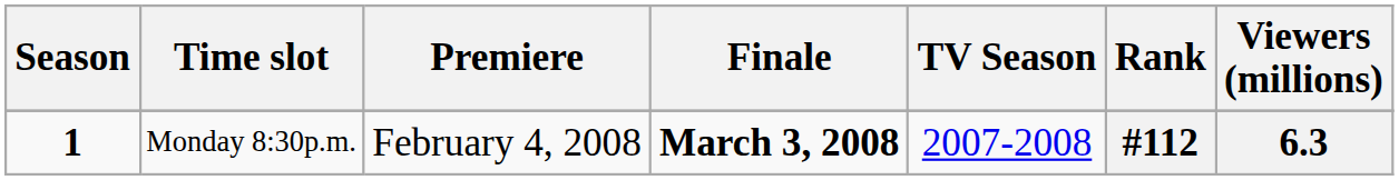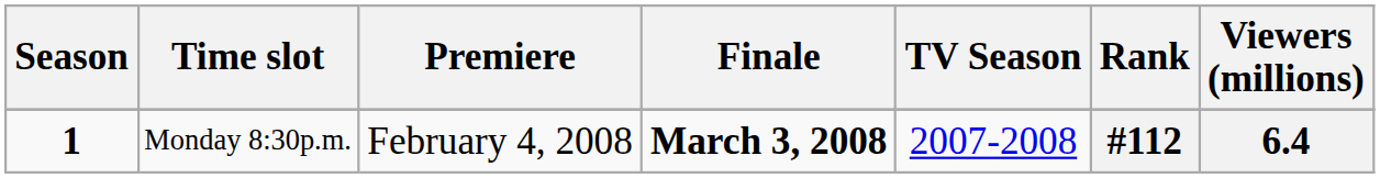Monday 8:30p.m. | Viewers (millions): 6.3 -> 6.4
